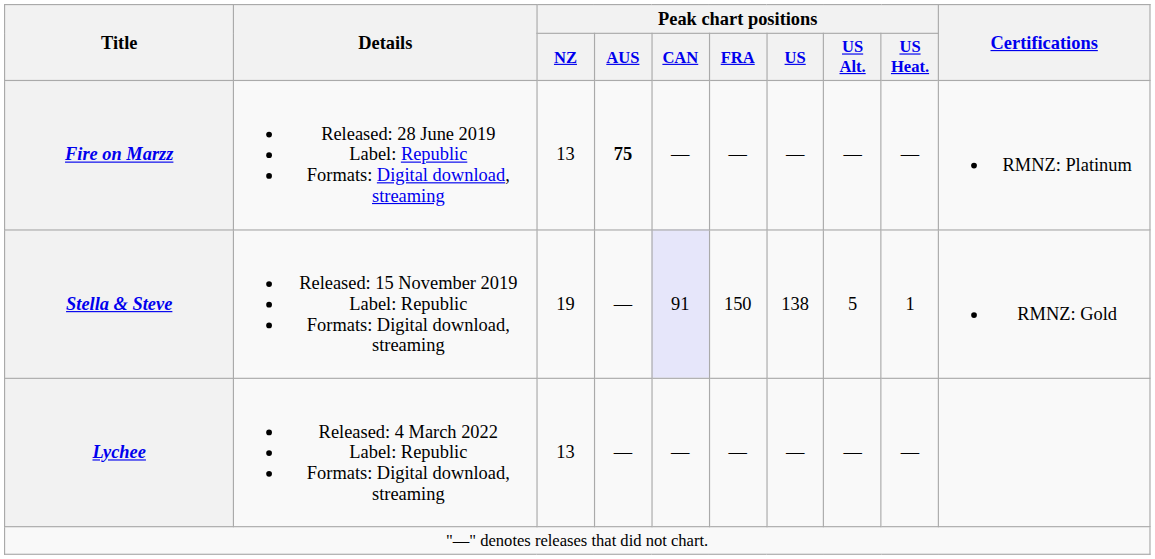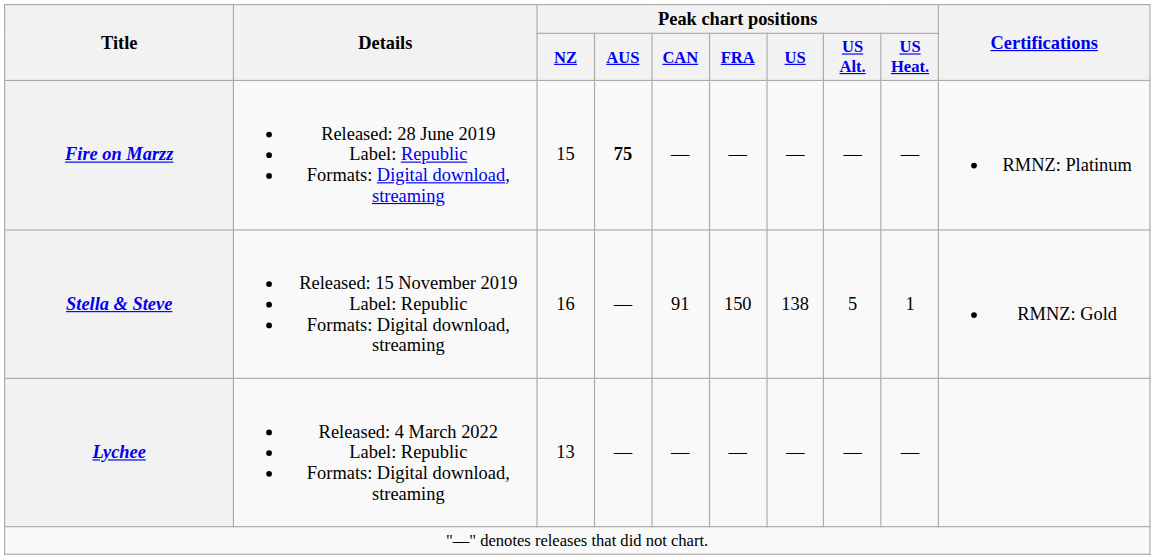Fire on Marzz | Peak chart positions / NZ: 13 -> 15
Stella & Steve | Peak chart positions / NZ: 19 -> 16
Stella & Steve | Peak chart positions / CAN: lavender background -> no background
